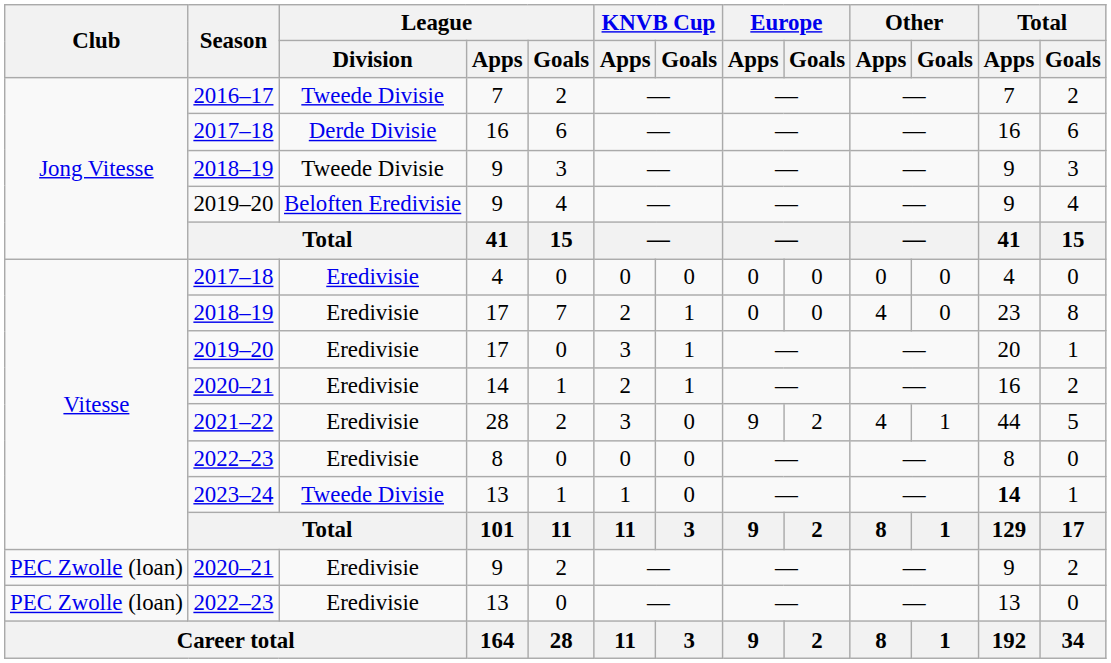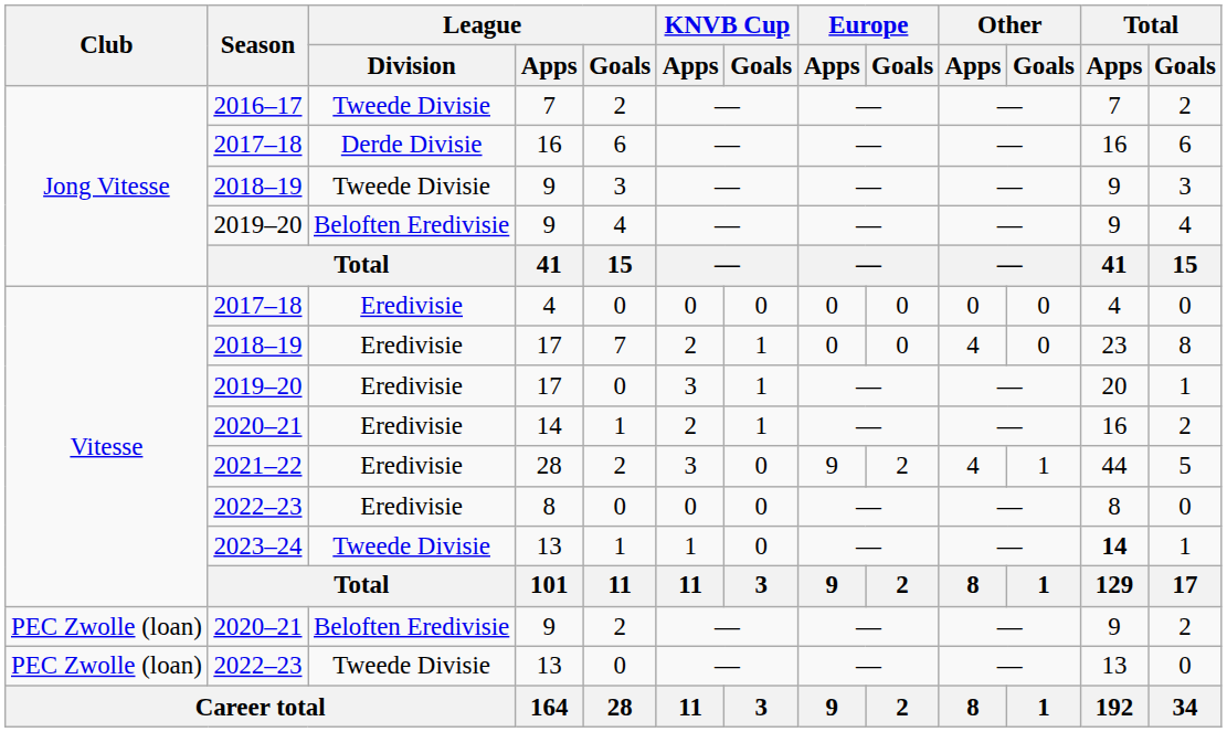2020–21 / 9 | League / Division: Eredivisie -> Beloften Eredivisie
2022–23 / 13 | League / Division: Eredivisie -> Tweede Divisie
